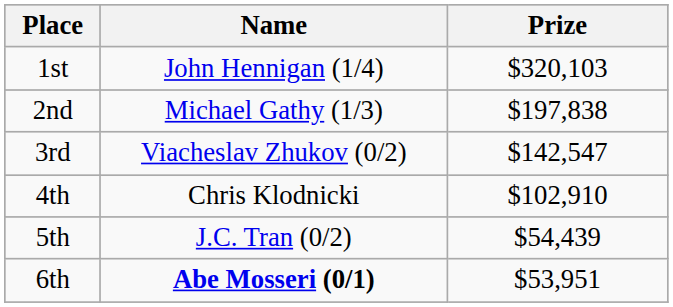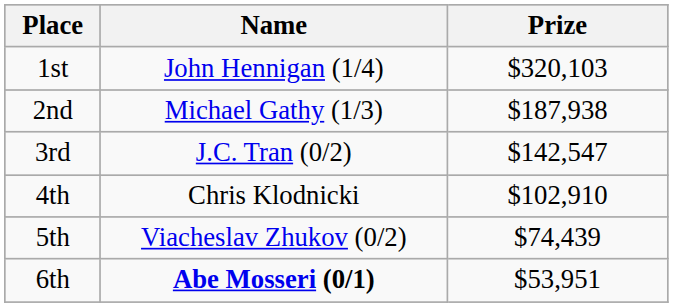2nd | Prize: $197,838 -> $187,938
3rd | Name: Viacheslav Zhukov (0/2) -> J.C. Tran (0/2)
5th | Name: J.C. Tran (0/2) -> Viacheslav Zhukov (0/2)
5th | Prize: $54,439 -> $74,439
